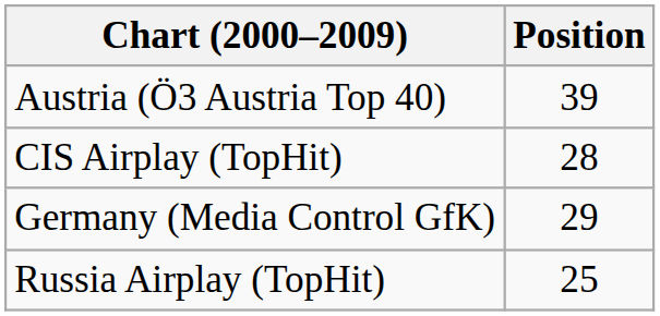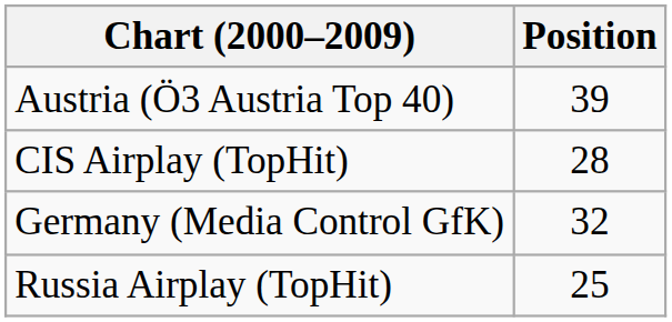Germany (Media Control GfK) | Position: 29 -> 32
